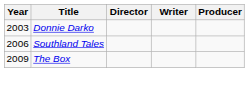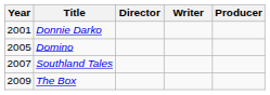Donnie Darko | Year: 2003 -> 2001
+ row: 2005 | Domino
Southland Tales | Year: 2006 -> 2007
